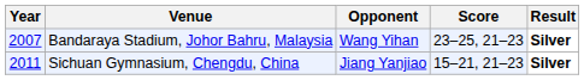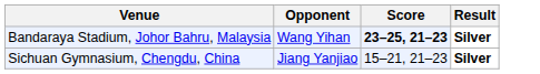- column: Year | 2007 | 2011
Bandaraya Stadium, Johor Bahru, Malaysia | Score: normal -> bold
